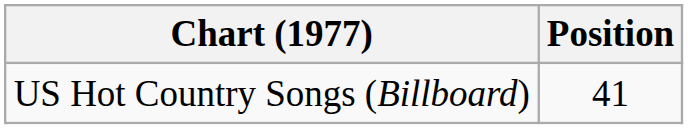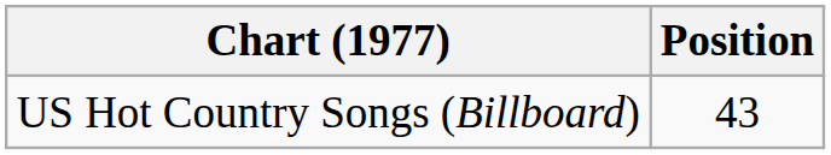US Hot Country Songs (Billboard) | Position: 41 -> 43
